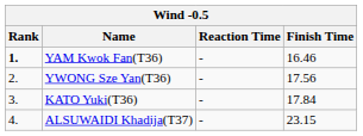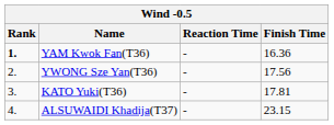YAM Kwok Fan(T36) | Finish Time: 16.46 -> 16.36
KATO Yuki(T36) | Finish Time: 17.84 -> 17.81
